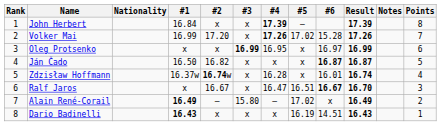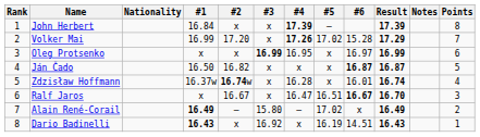Volker Mai | Result: 17.26 -> 17.29
Dario Badinelli | #3: x -> 16.92
